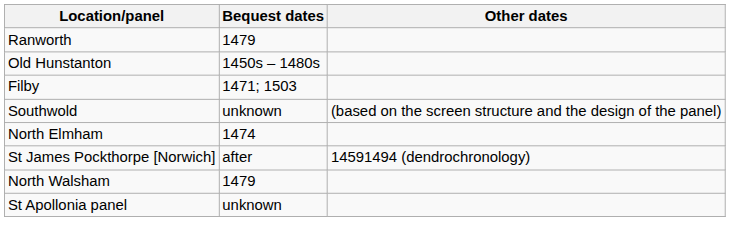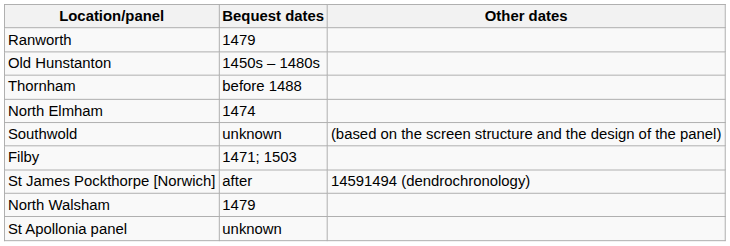+ row: Thornham | before 1488
rows swapped: Filby <-> North Elmham
